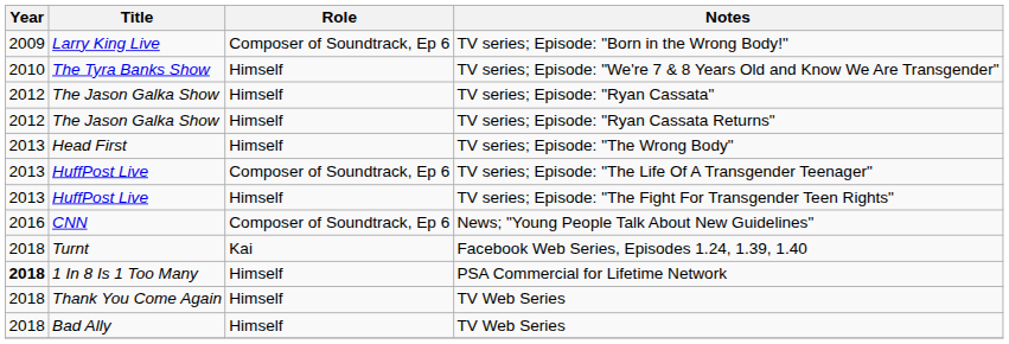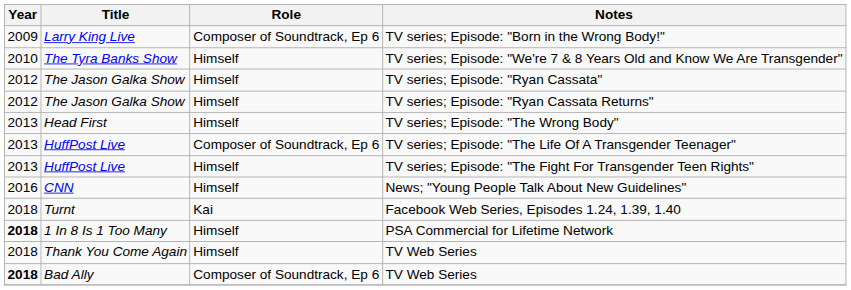News; "Young People Talk About New Guidelines" | Role: Composer of Soundtrack, Ep 6 -> Himself
Bad Ally / TV Web Series | Year: normal -> bold
Bad Ally / TV Web Series | Role: Himself -> Composer of Soundtrack, Ep 6
